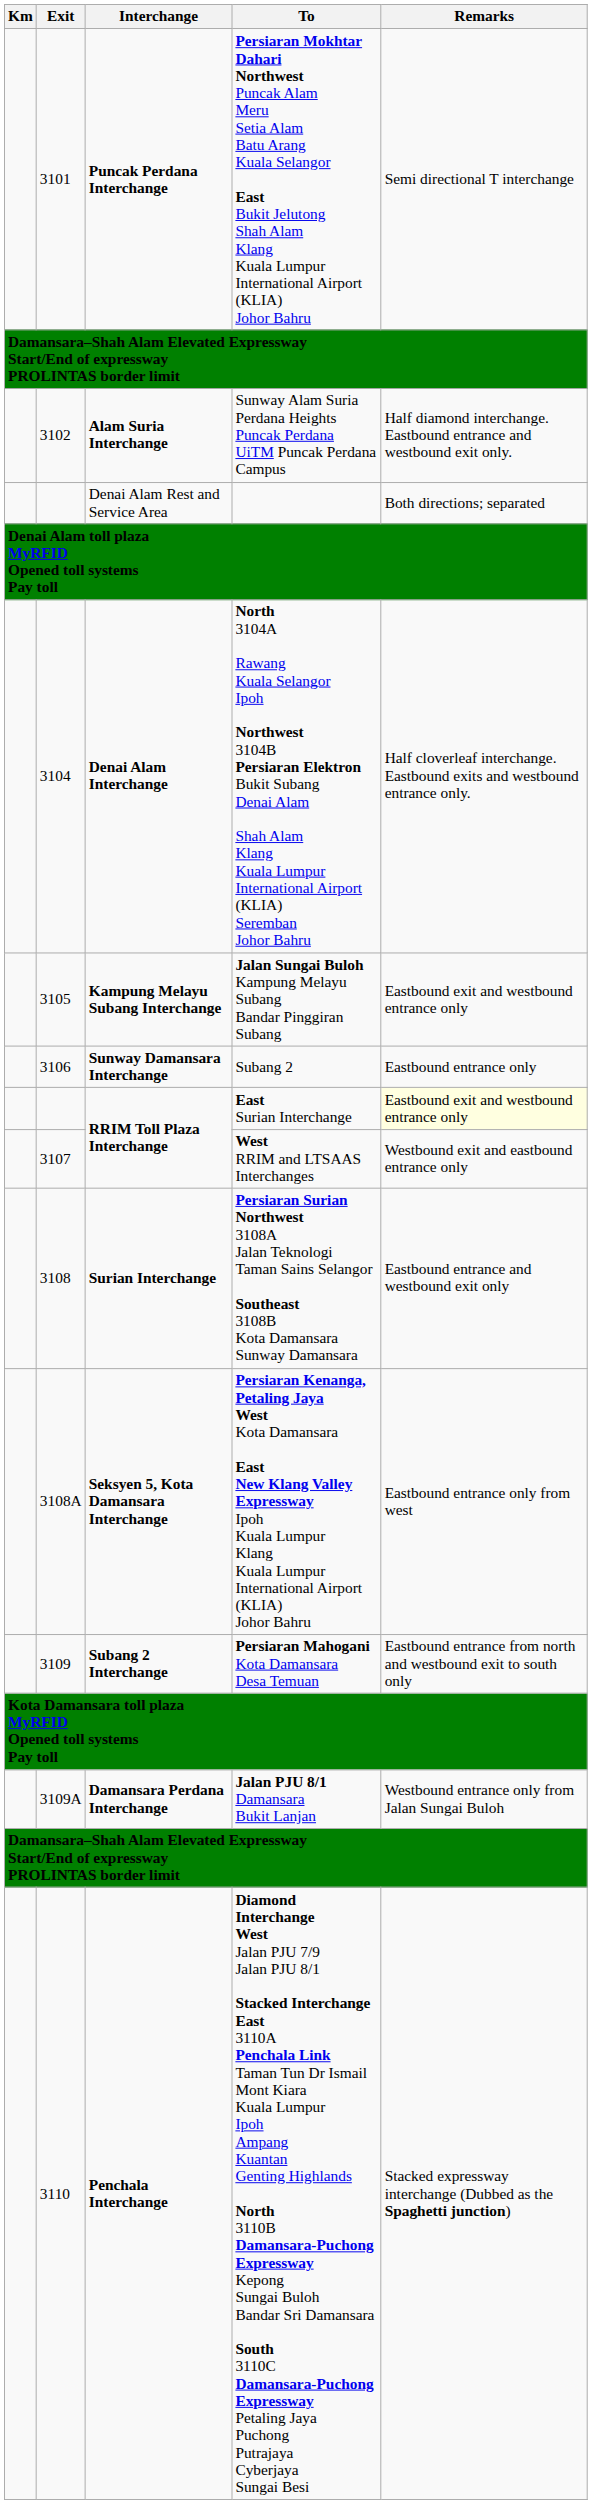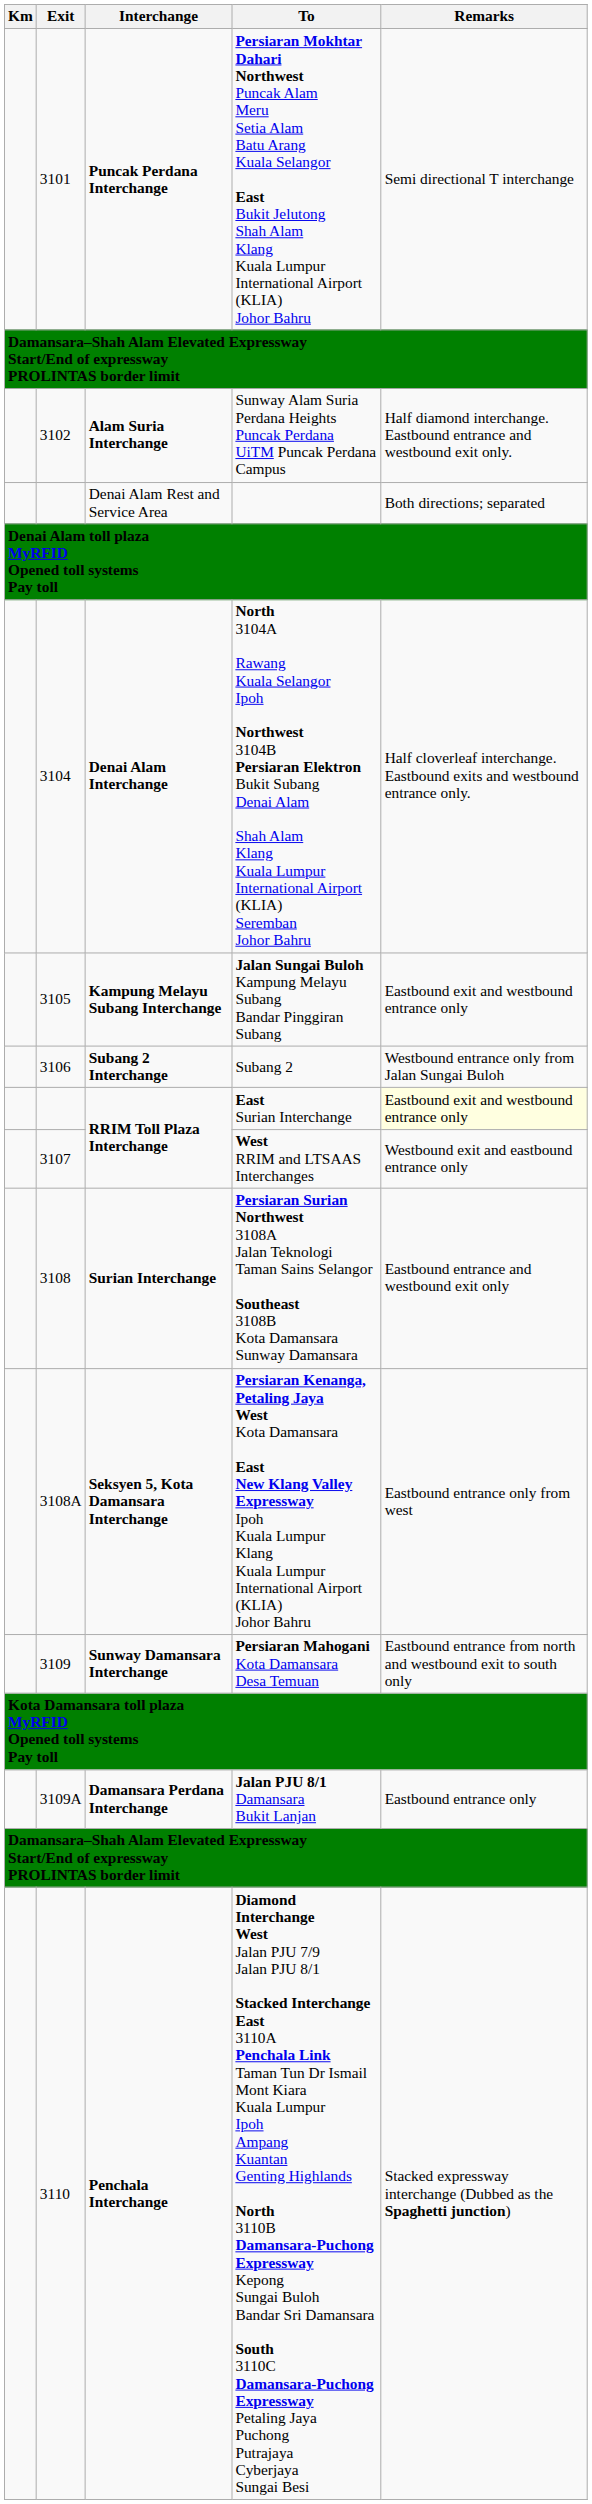Subang 2 | Interchange: Sunway Damansara Interchange -> Subang 2 Interchange
Subang 2 | Remarks: Eastbound entrance only -> Westbound entrance only from Jalan Sungai Buloh
Persiaran Mahogani Kota Damansara Desa Temuan | Interchange: Subang 2 Interchange -> Sunway Damansara Interchange
Jalan PJU 8/1 Damansara Bukit Lanjan | Remarks: Westbound entrance only from Jalan Sungai Buloh -> Eastbound entrance only
